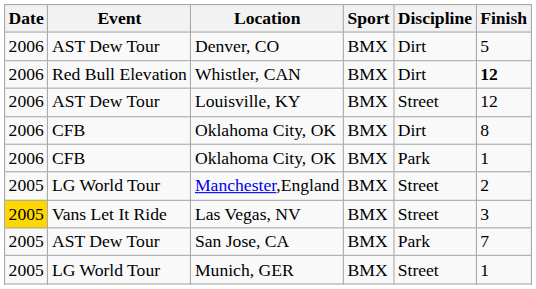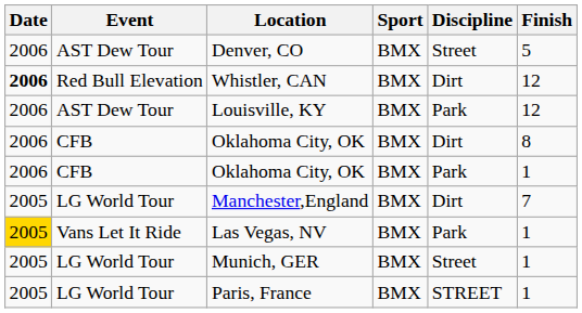Denver, CO | Discipline: Dirt -> Street
Whistler, CAN | Date: normal -> bold
Whistler, CAN | Finish: bold -> normal
Louisville, KY | Discipline: Street -> Park
Manchester,England | Discipline: Street -> Dirt
Manchester,England | Finish: 2 -> 7
Las Vegas, NV | Discipline: Street -> Park
Las Vegas, NV | Finish: 3 -> 1
- row: 2005 | AST Dew Tour | San Jose, CA | BMX | Park | 7
+ row: 2005 | LG World Tour | Paris, France | BMX | STREET | 1
